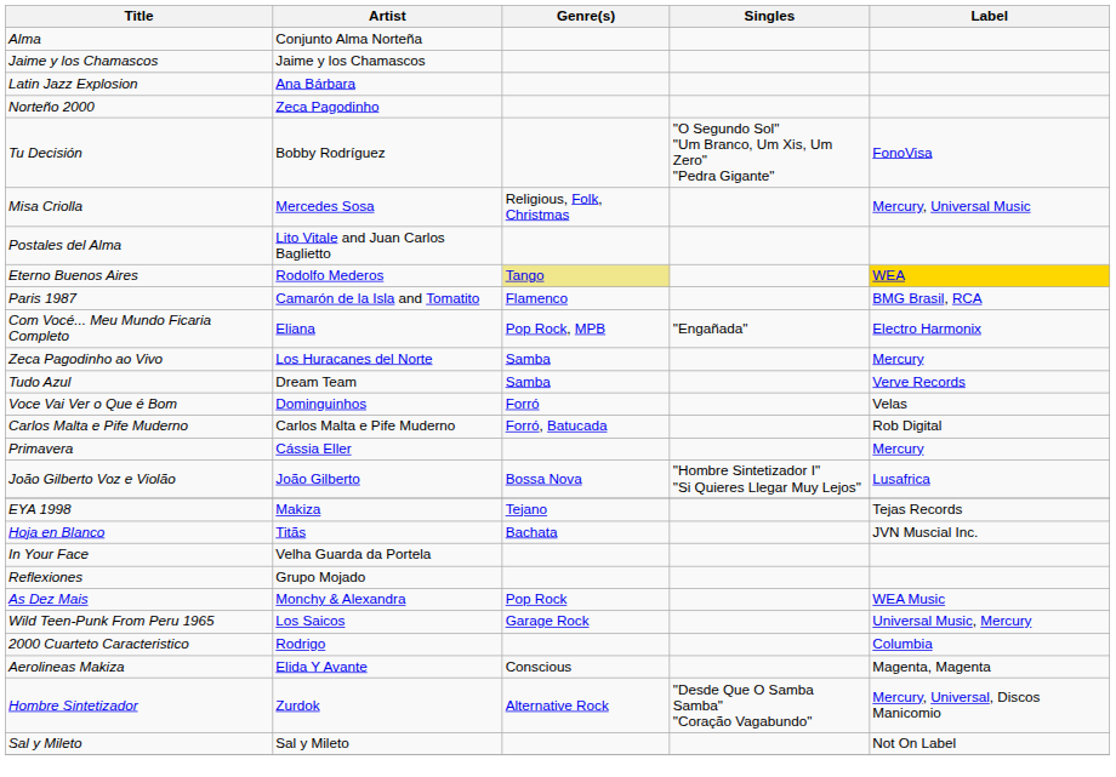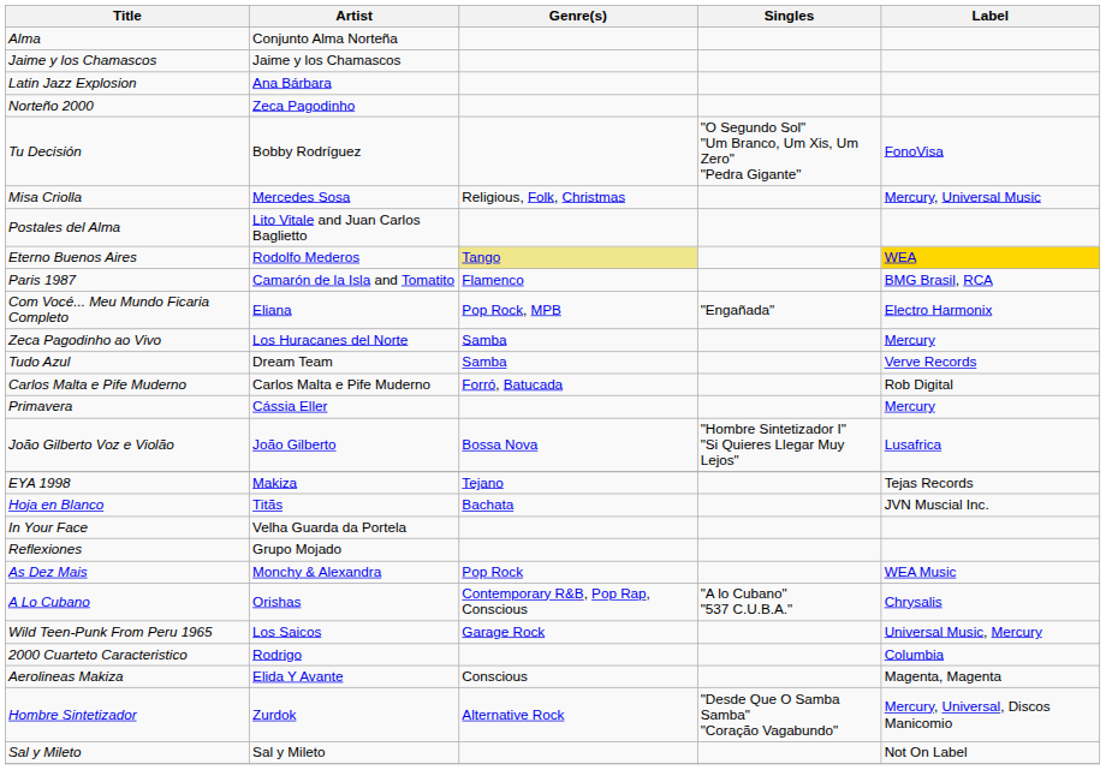- row: Voce Vai Ver o Que é Bom | Dominguinhos | Forró | Velas
+ row: A Lo Cubano | Orishas | Contemporary R&B, Pop Rap, Conscious | "A lo Cubano" "537 C.U.B.A." | Chrysalis
